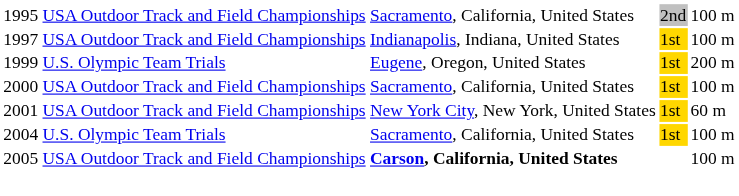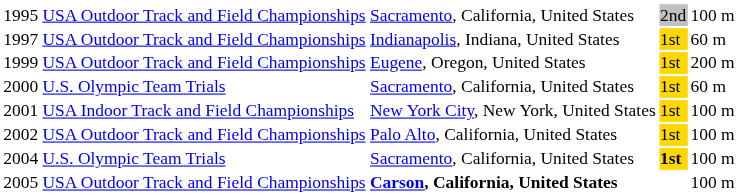1997 | column 5: 100 m -> 60 m
1999 | column 2: U.S. Olympic Team Trials -> USA Outdoor Track and Field Championships
2000 | column 2: USA Outdoor Track and Field Championships -> U.S. Olympic Team Trials
2000 | column 5: 100 m -> 60 m
2001 | column 2: USA Outdoor Track and Field Championships -> USA Indoor Track and Field Championships
2001 | column 5: 60 m -> 100 m
+ row: 2002 | USA Outdoor Track and Field Championships | Palo Alto, California, United States | 1st | 100 m
2004 | column 4: normal -> bold
